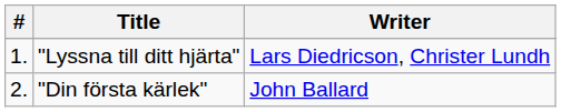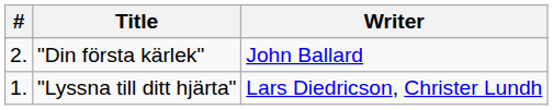rows swapped: "Lyssna till ditt hjärta" <-> "Din första kärlek"
